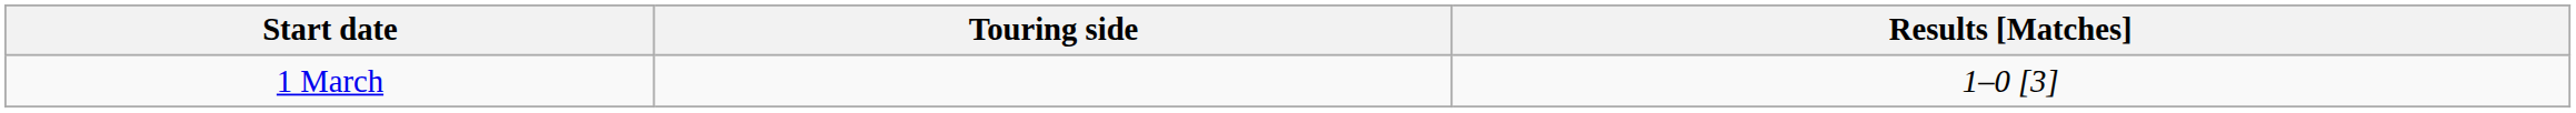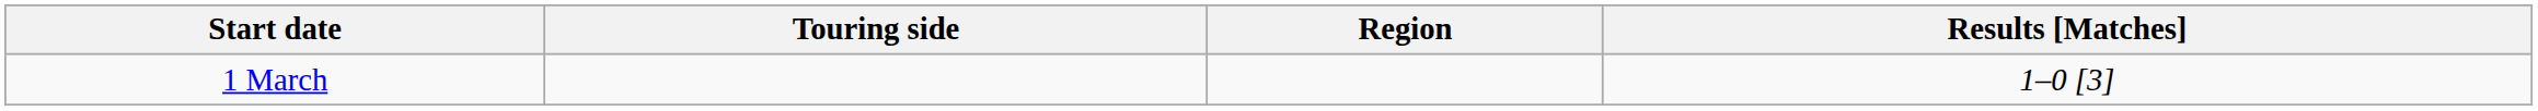+ column: Region
